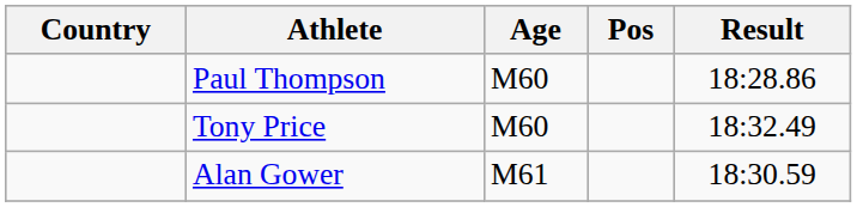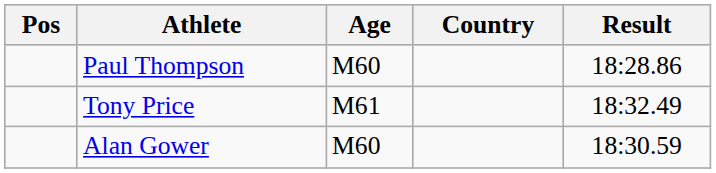columns swapped: Pos <-> Country
Tony Price | Age: M60 -> M61
Alan Gower | Age: M61 -> M60
